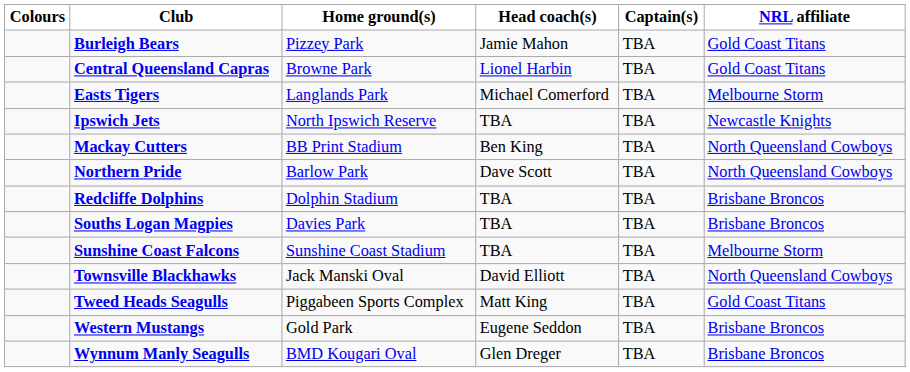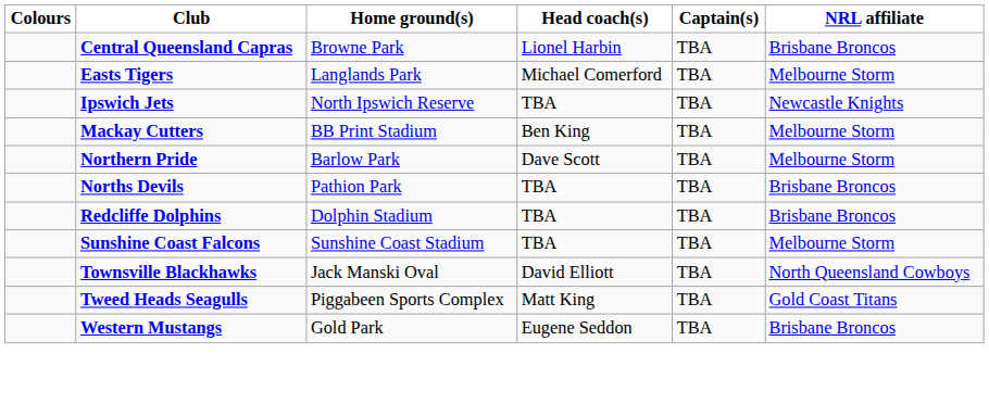- row: Burleigh Bears | Pizzey Park | Jamie Mahon | TBA | Gold Coast Titans
Central Queensland Capras | NRL affiliate: Gold Coast Titans -> Brisbane Broncos
Mackay Cutters | NRL affiliate: North Queensland Cowboys -> Melbourne Storm
Northern Pride | NRL affiliate: North Queensland Cowboys -> Melbourne Storm
+ row: Norths Devils | Pathion Park | TBA | TBA | Brisbane Broncos
- row: Souths Logan Magpies | Davies Park | TBA | TBA | Brisbane Broncos
- row: Wynnum Manly Seagulls | BMD Kougari Oval | Glen Dreger | TBA | Brisbane Broncos
